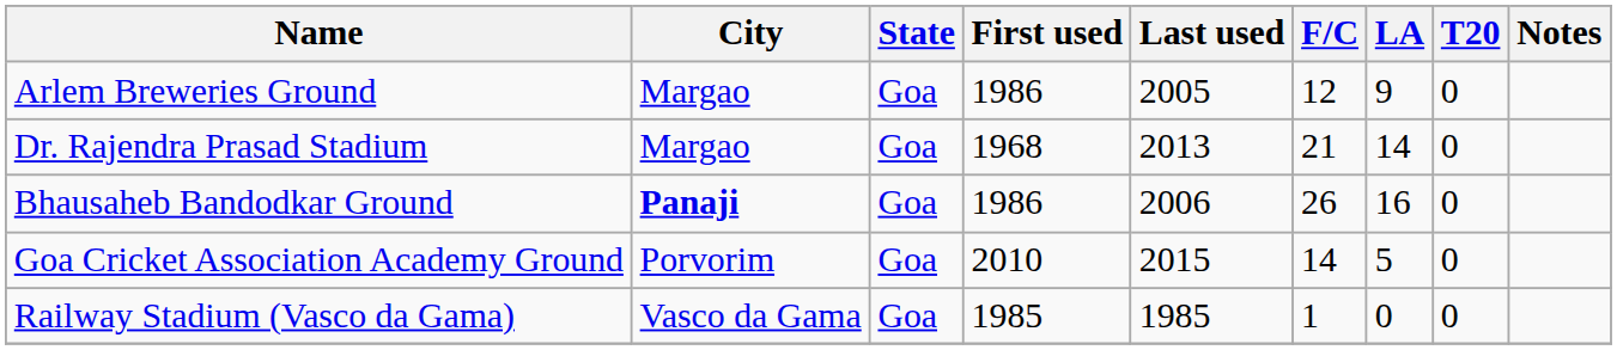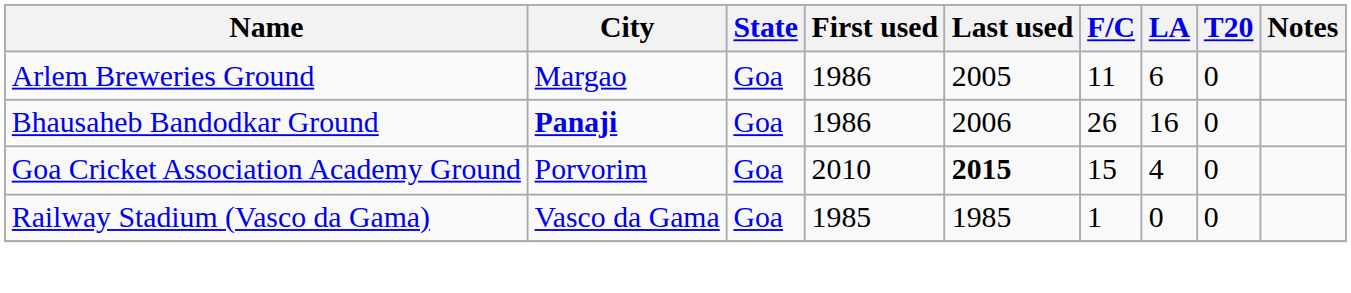Arlem Breweries Ground | F/C: 12 -> 11
Arlem Breweries Ground | LA: 9 -> 6
- row: Dr. Rajendra Prasad Stadium | Margao | Goa | 1968 | 2013 | 21 | 14 | 0
Goa Cricket Association Academy Ground | Last used: normal -> bold
Goa Cricket Association Academy Ground | F/C: 14 -> 15
Goa Cricket Association Academy Ground | LA: 5 -> 4
